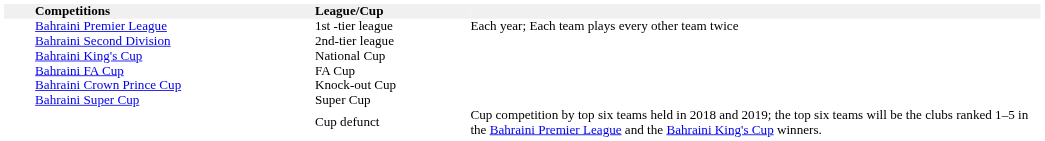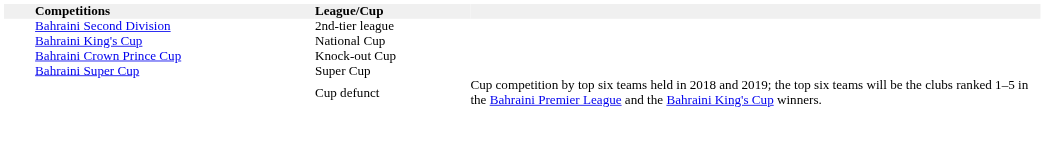- row: Bahraini Premier League | 1st -tier league | Each year; Each team plays every other team twice
- row: Bahraini FA Cup | FA Cup
